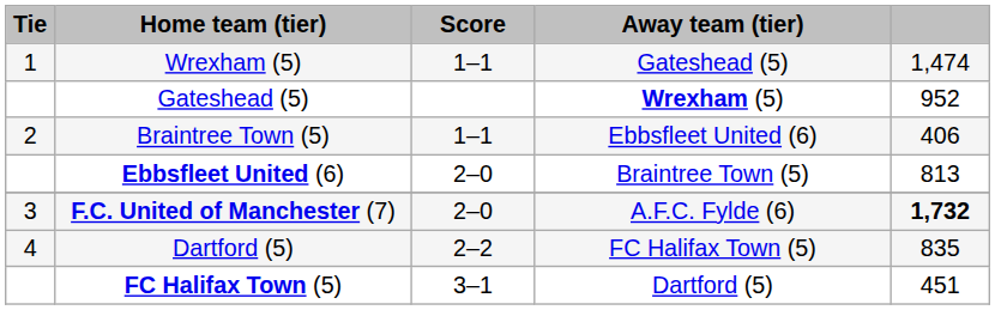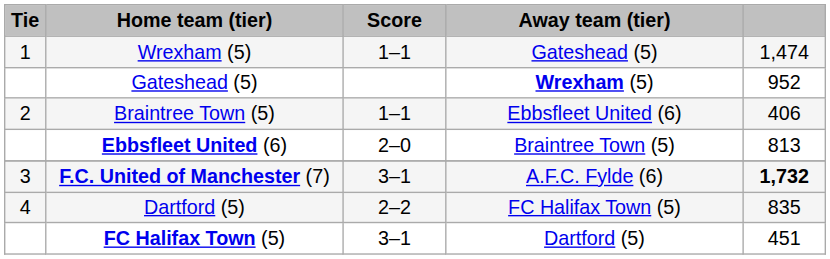F.C. United of Manchester (7) | Score: 2–0 -> 3–1
